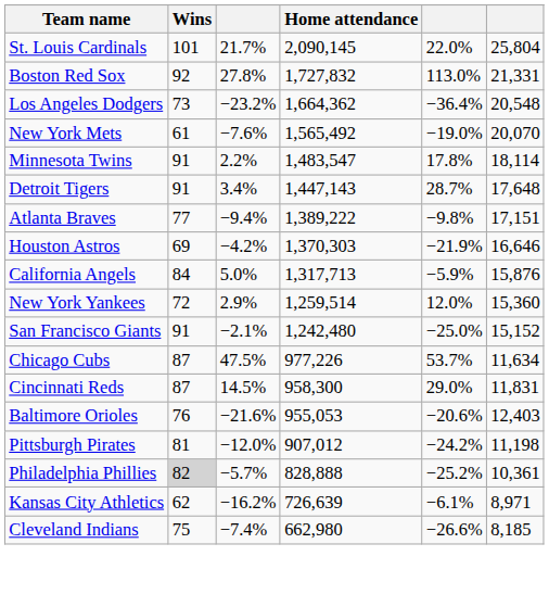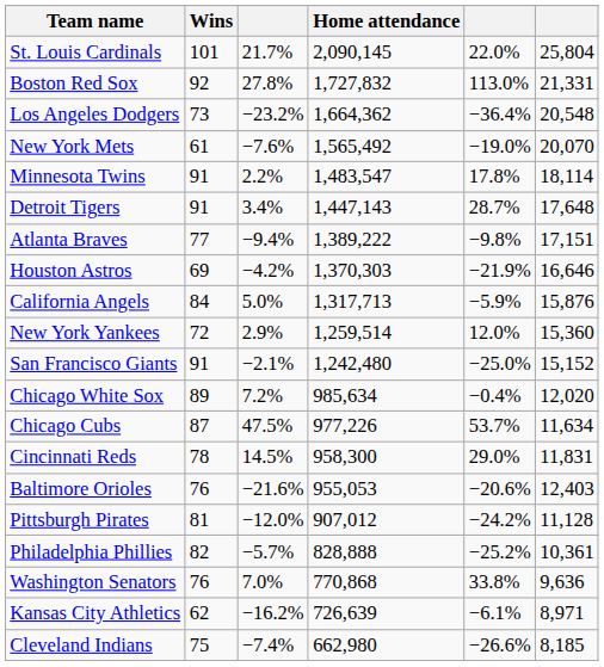+ row: Chicago White Sox | 89 | 7.2% | 985,634 | −0.4% | 12,020
Cincinnati Reds | Wins: 87 -> 78
Pittsburgh Pirates | column 6: 11,198 -> 11,128
Philadelphia Phillies | Wins: lightgrey background -> no background
+ row: Washington Senators | 76 | 7.0% | 770,868 | 33.8% | 9,636
